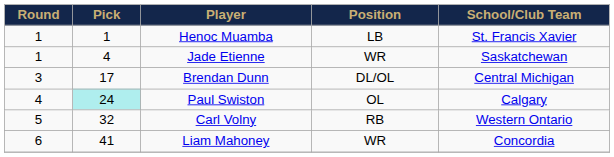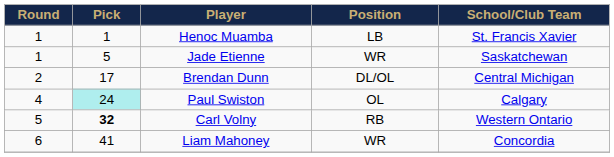Jade Etienne | Pick: 4 -> 5
Brendan Dunn | Round: 3 -> 2
Carl Volny | Pick: normal -> bold
